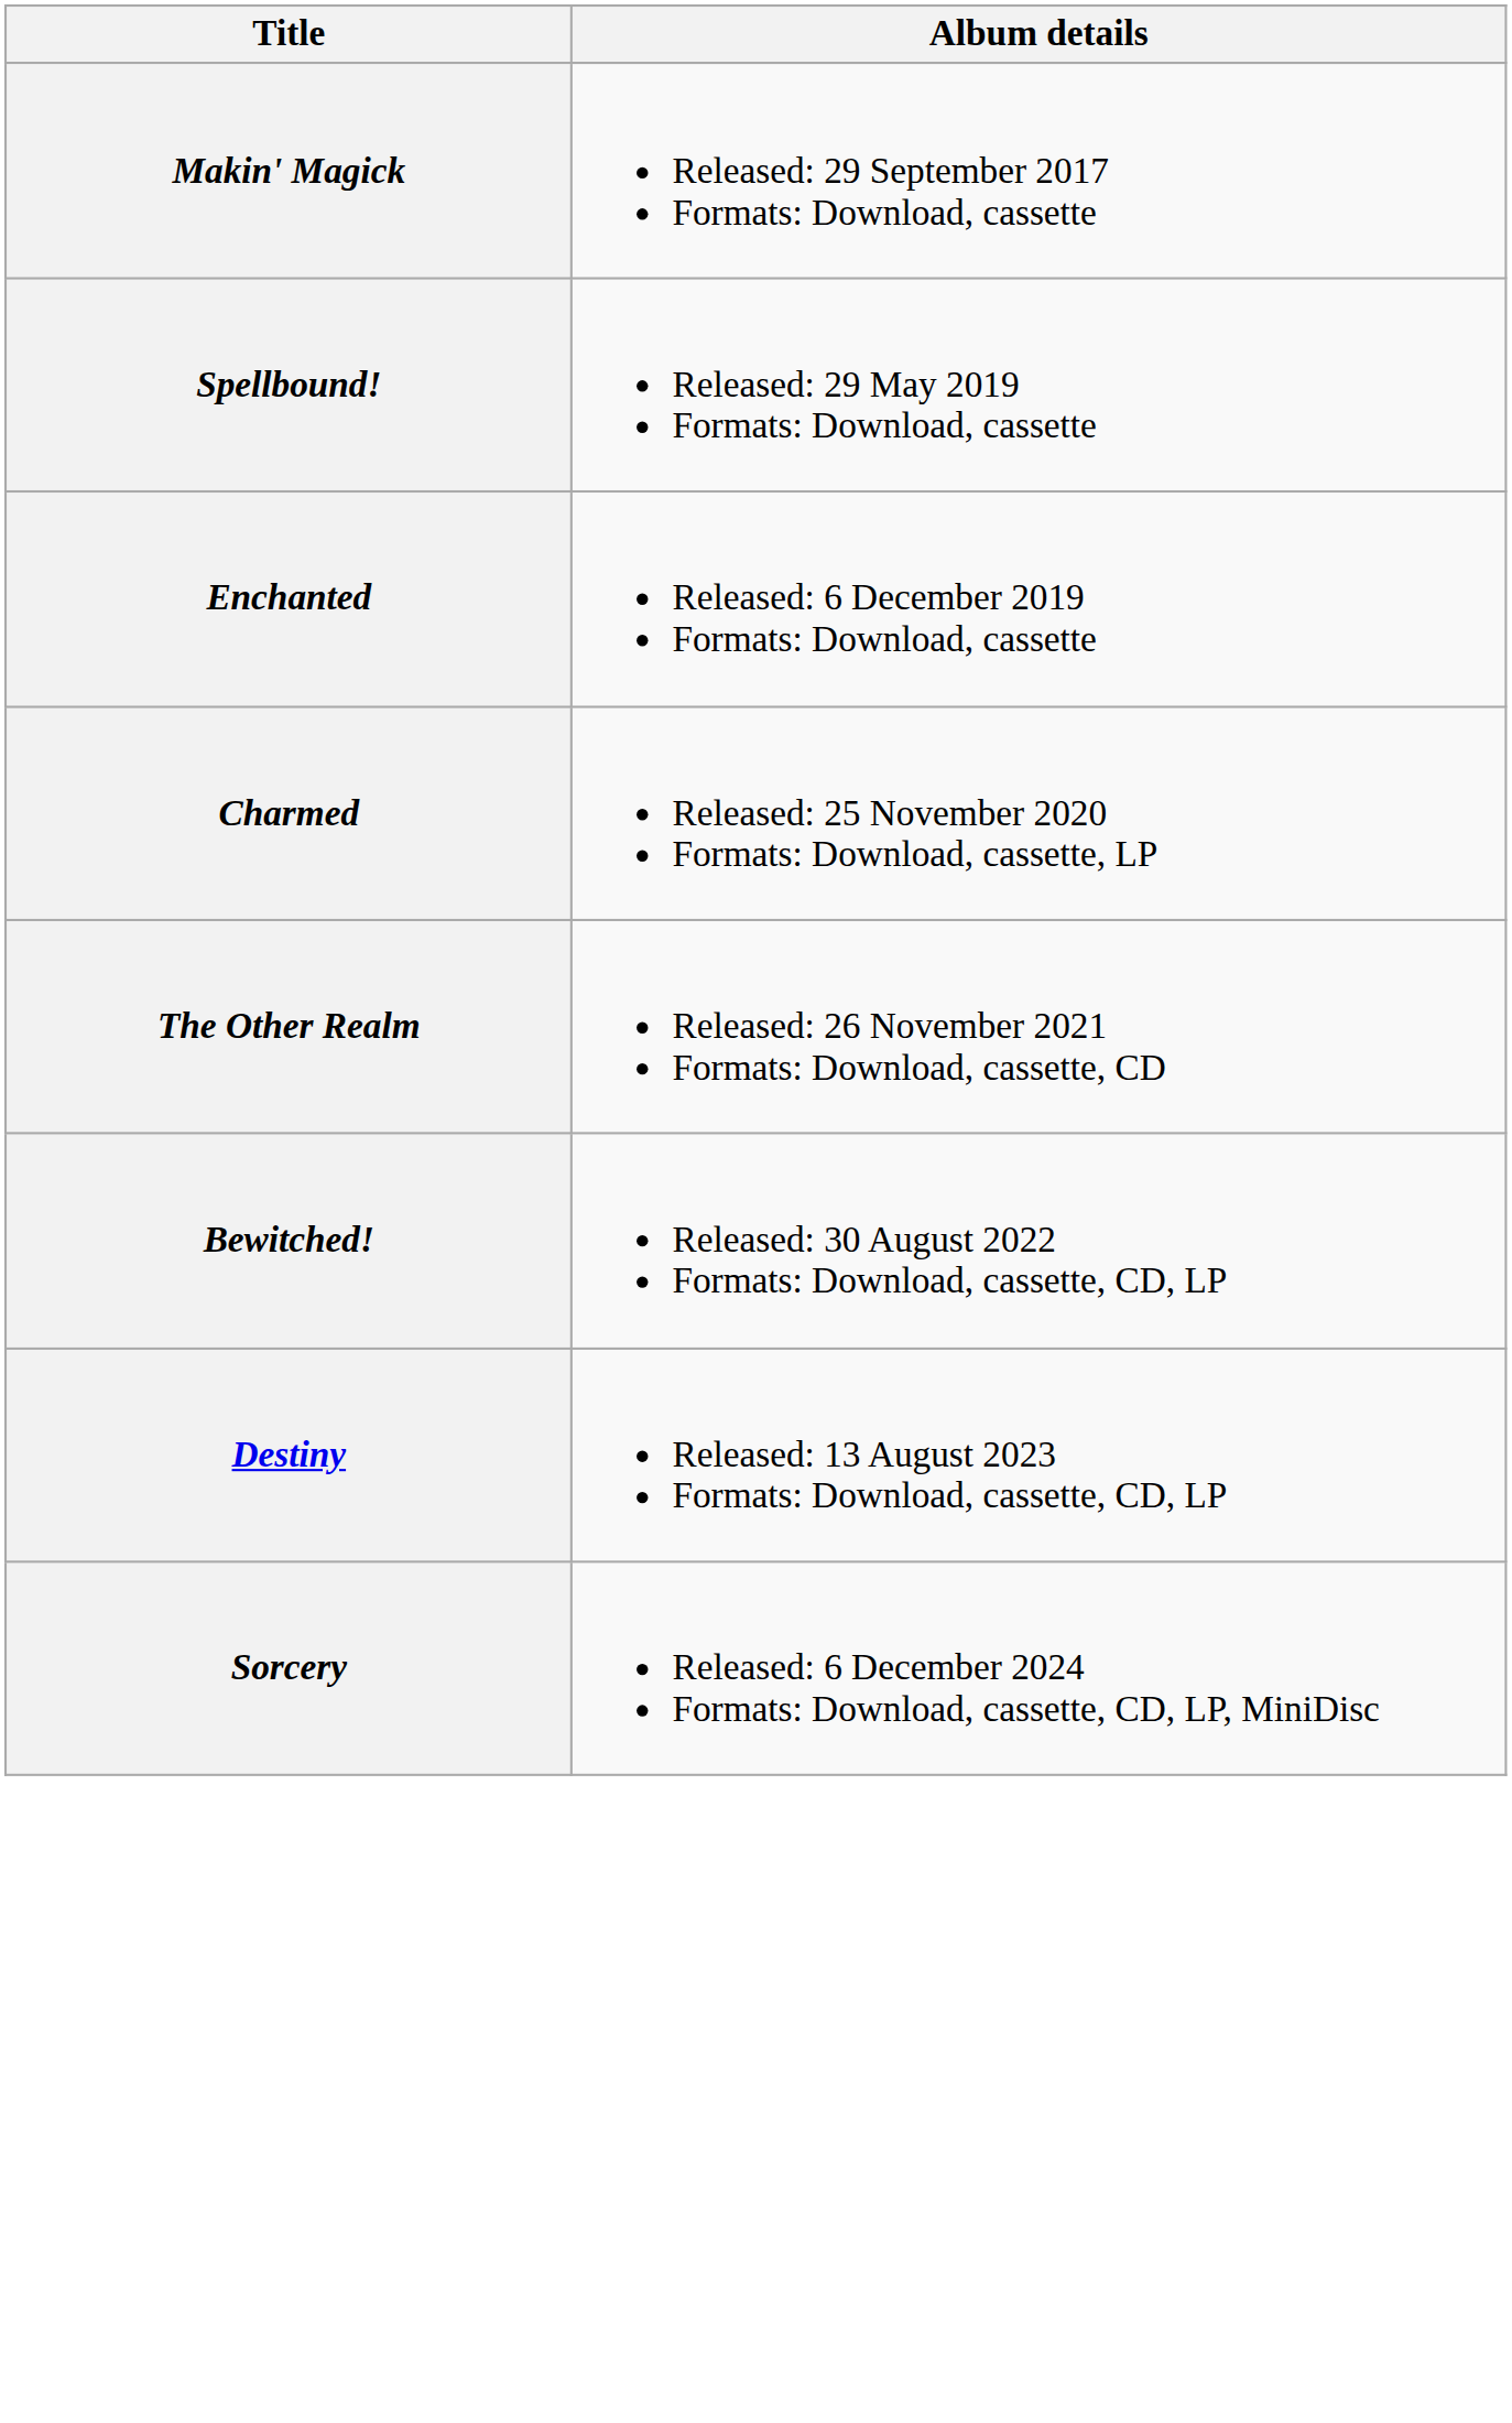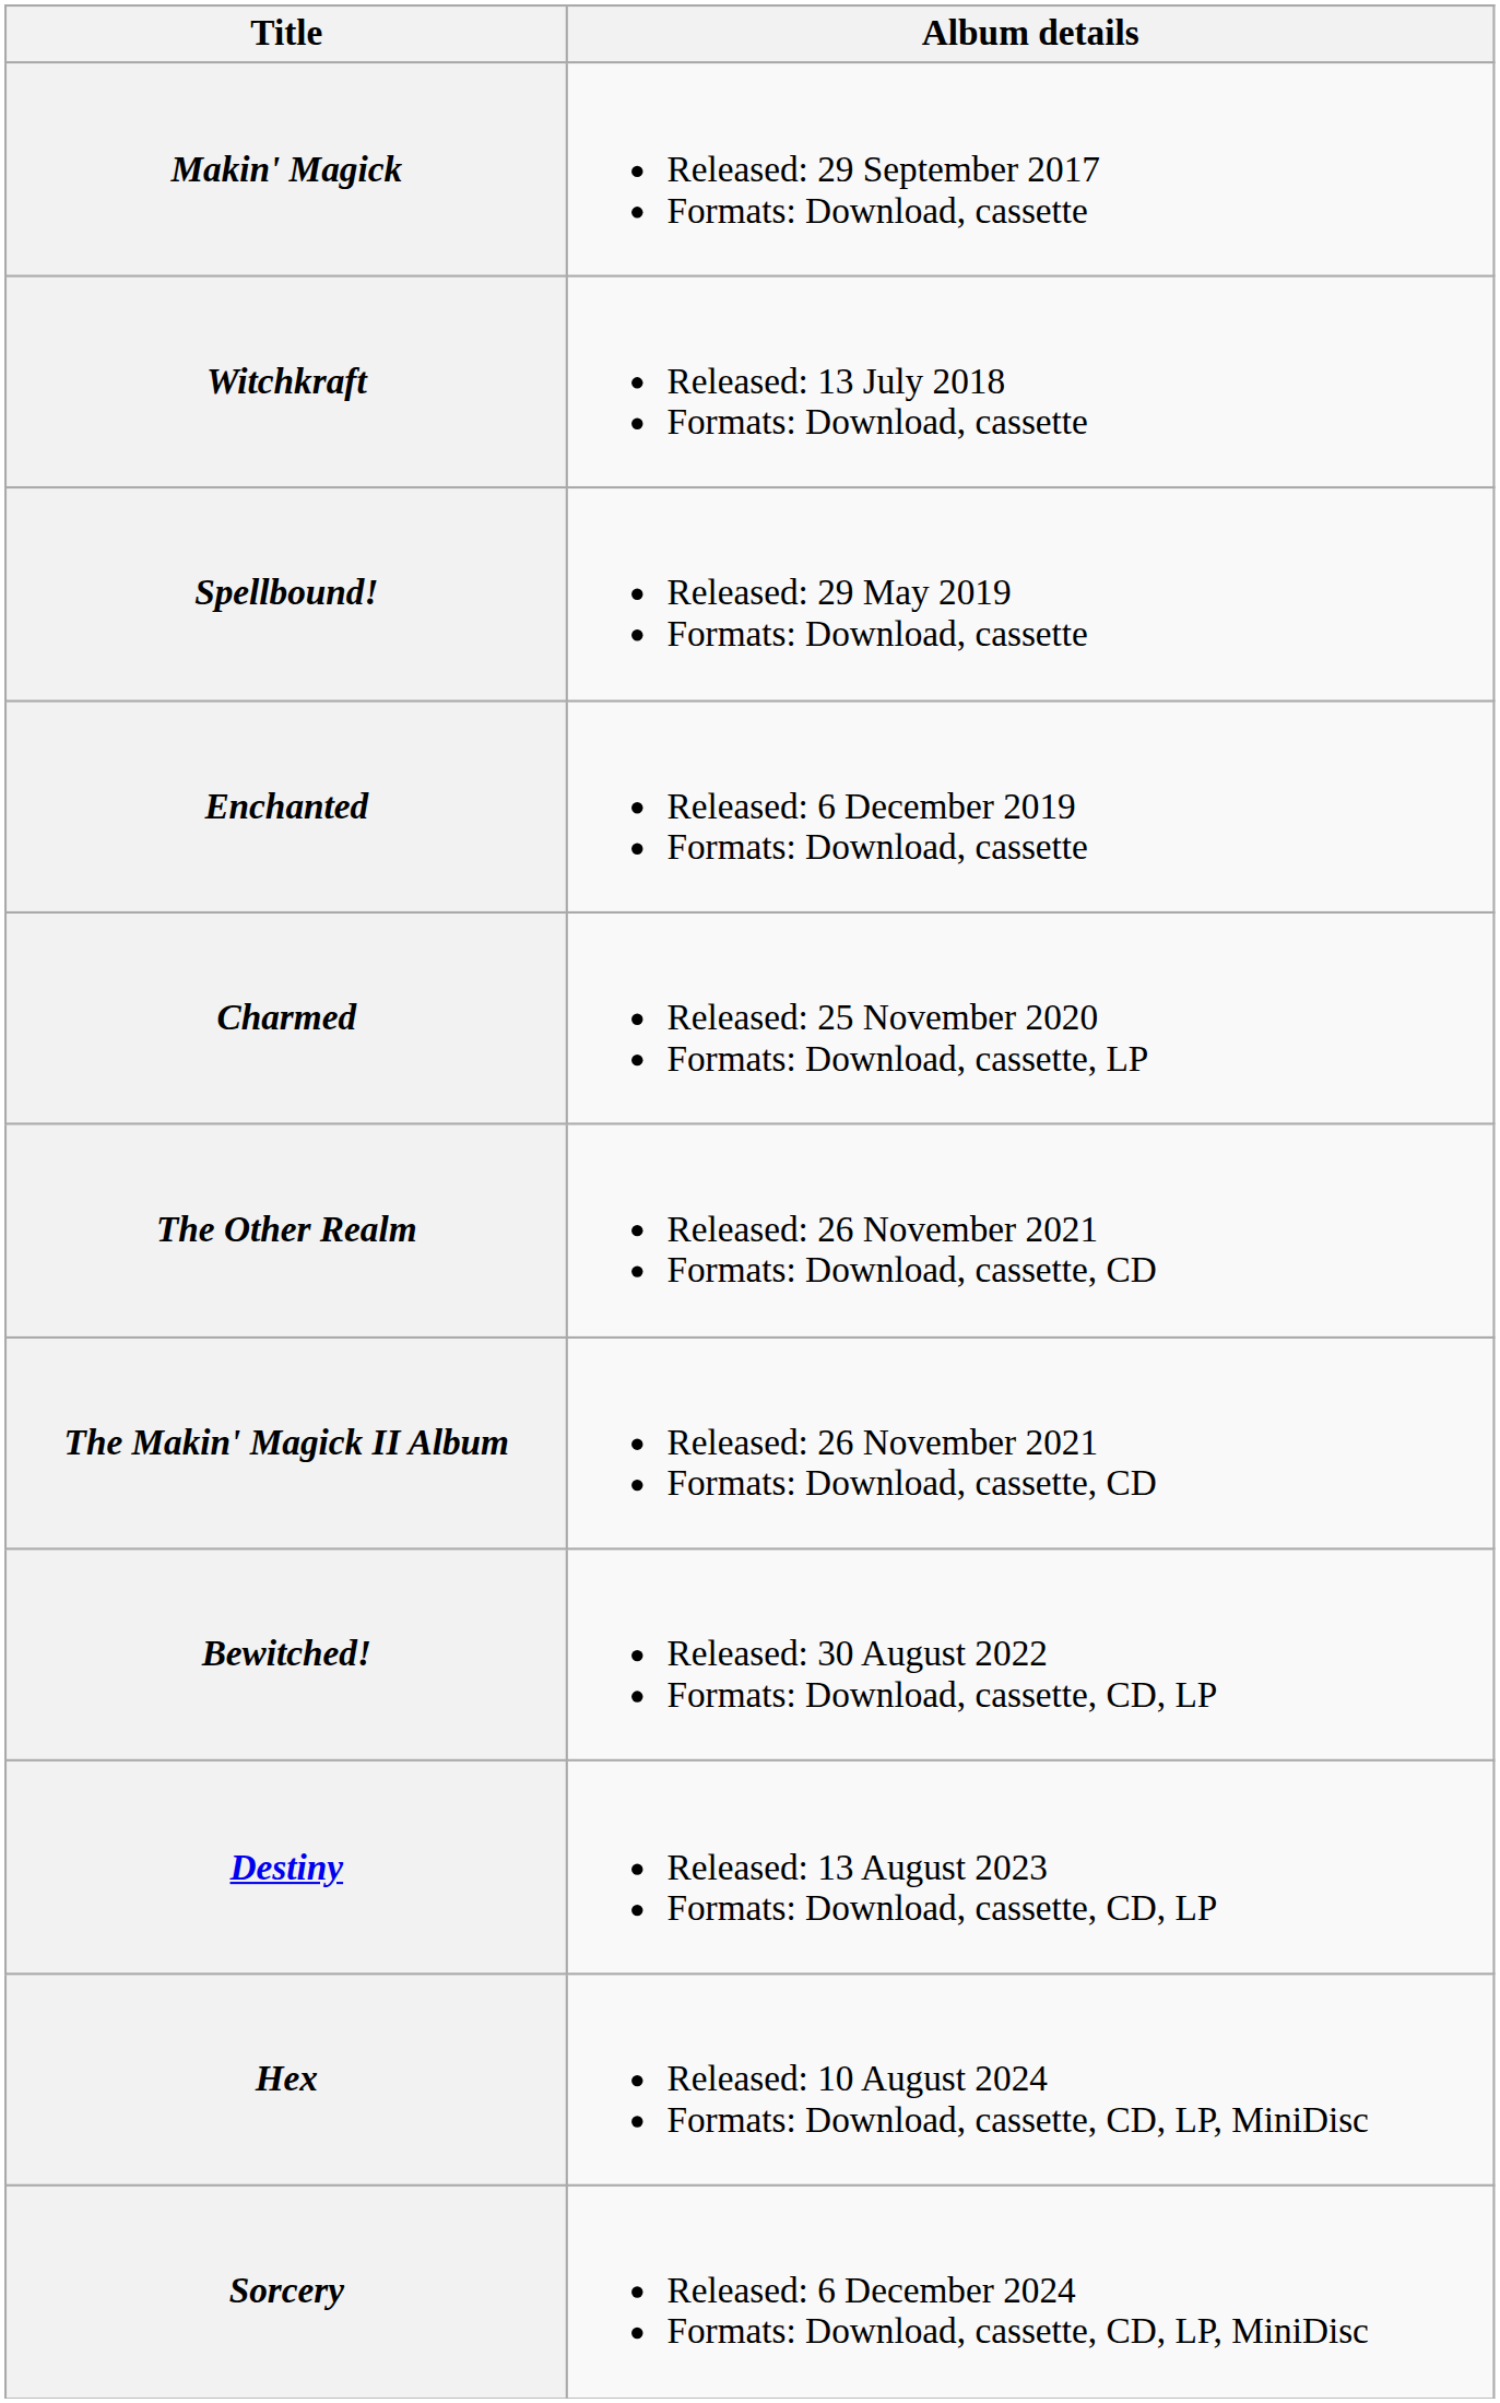+ row: Witchkraft | Released: 13 July 2018 Formats: Download, cassette
+ row: The Makin' Magick II Album | Released: 26 November 2021 Formats: Download, cassette, CD
+ row: Hex | Released: 10 August 2024 Formats: Download, cassette, CD, LP, MiniDisc
